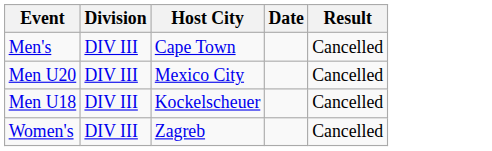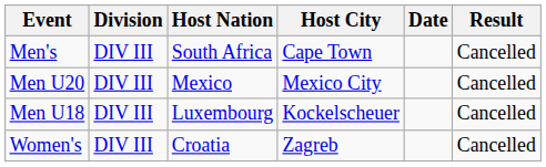+ column: Host Nation | South Africa | Mexico | Luxembourg | Croatia
